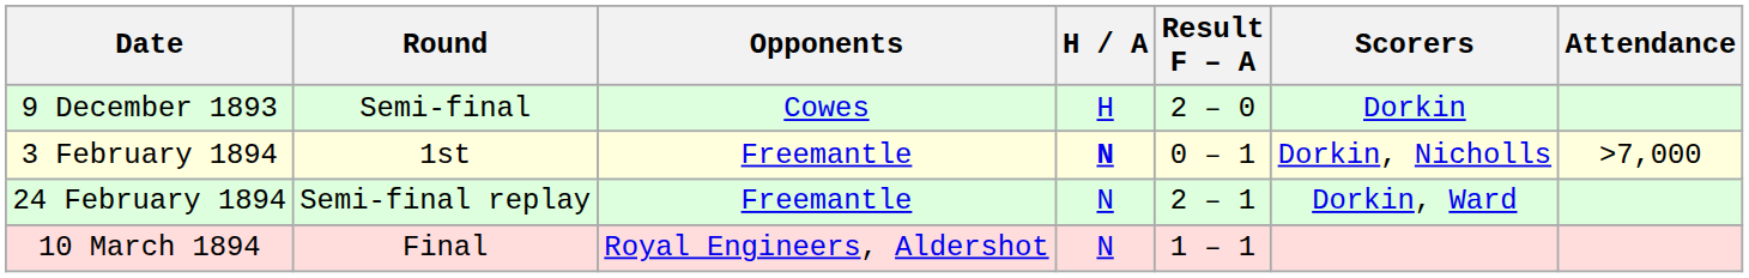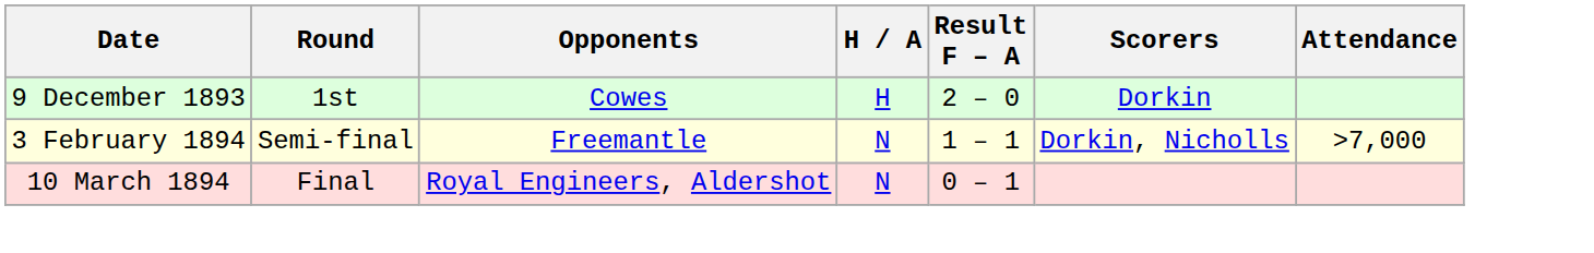9 December 1893 | Round: Semi-final -> 1st
3 February 1894 | Round: 1st -> Semi-final
3 February 1894 | H / A: bold -> normal
3 February 1894 | Result F – A: 0 – 1 -> 1 – 1
- row: 24 February 1894 | Semi-final replay | Freemantle | N | 2 – 1 | Dorkin, Ward
10 March 1894 | Result F – A: 1 – 1 -> 0 – 1
